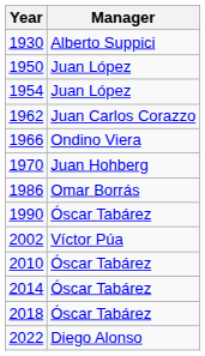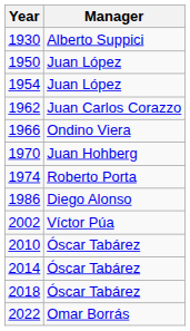+ row: 1974 | Roberto Porta
1986 | Manager: Omar Borrás -> Diego Alonso
- row: 1990 | Óscar Tabárez
2022 | Manager: Diego Alonso -> Omar Borrás
